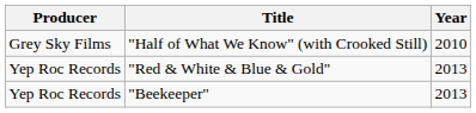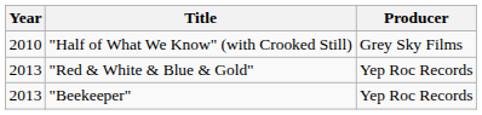columns swapped: Year <-> Producer
